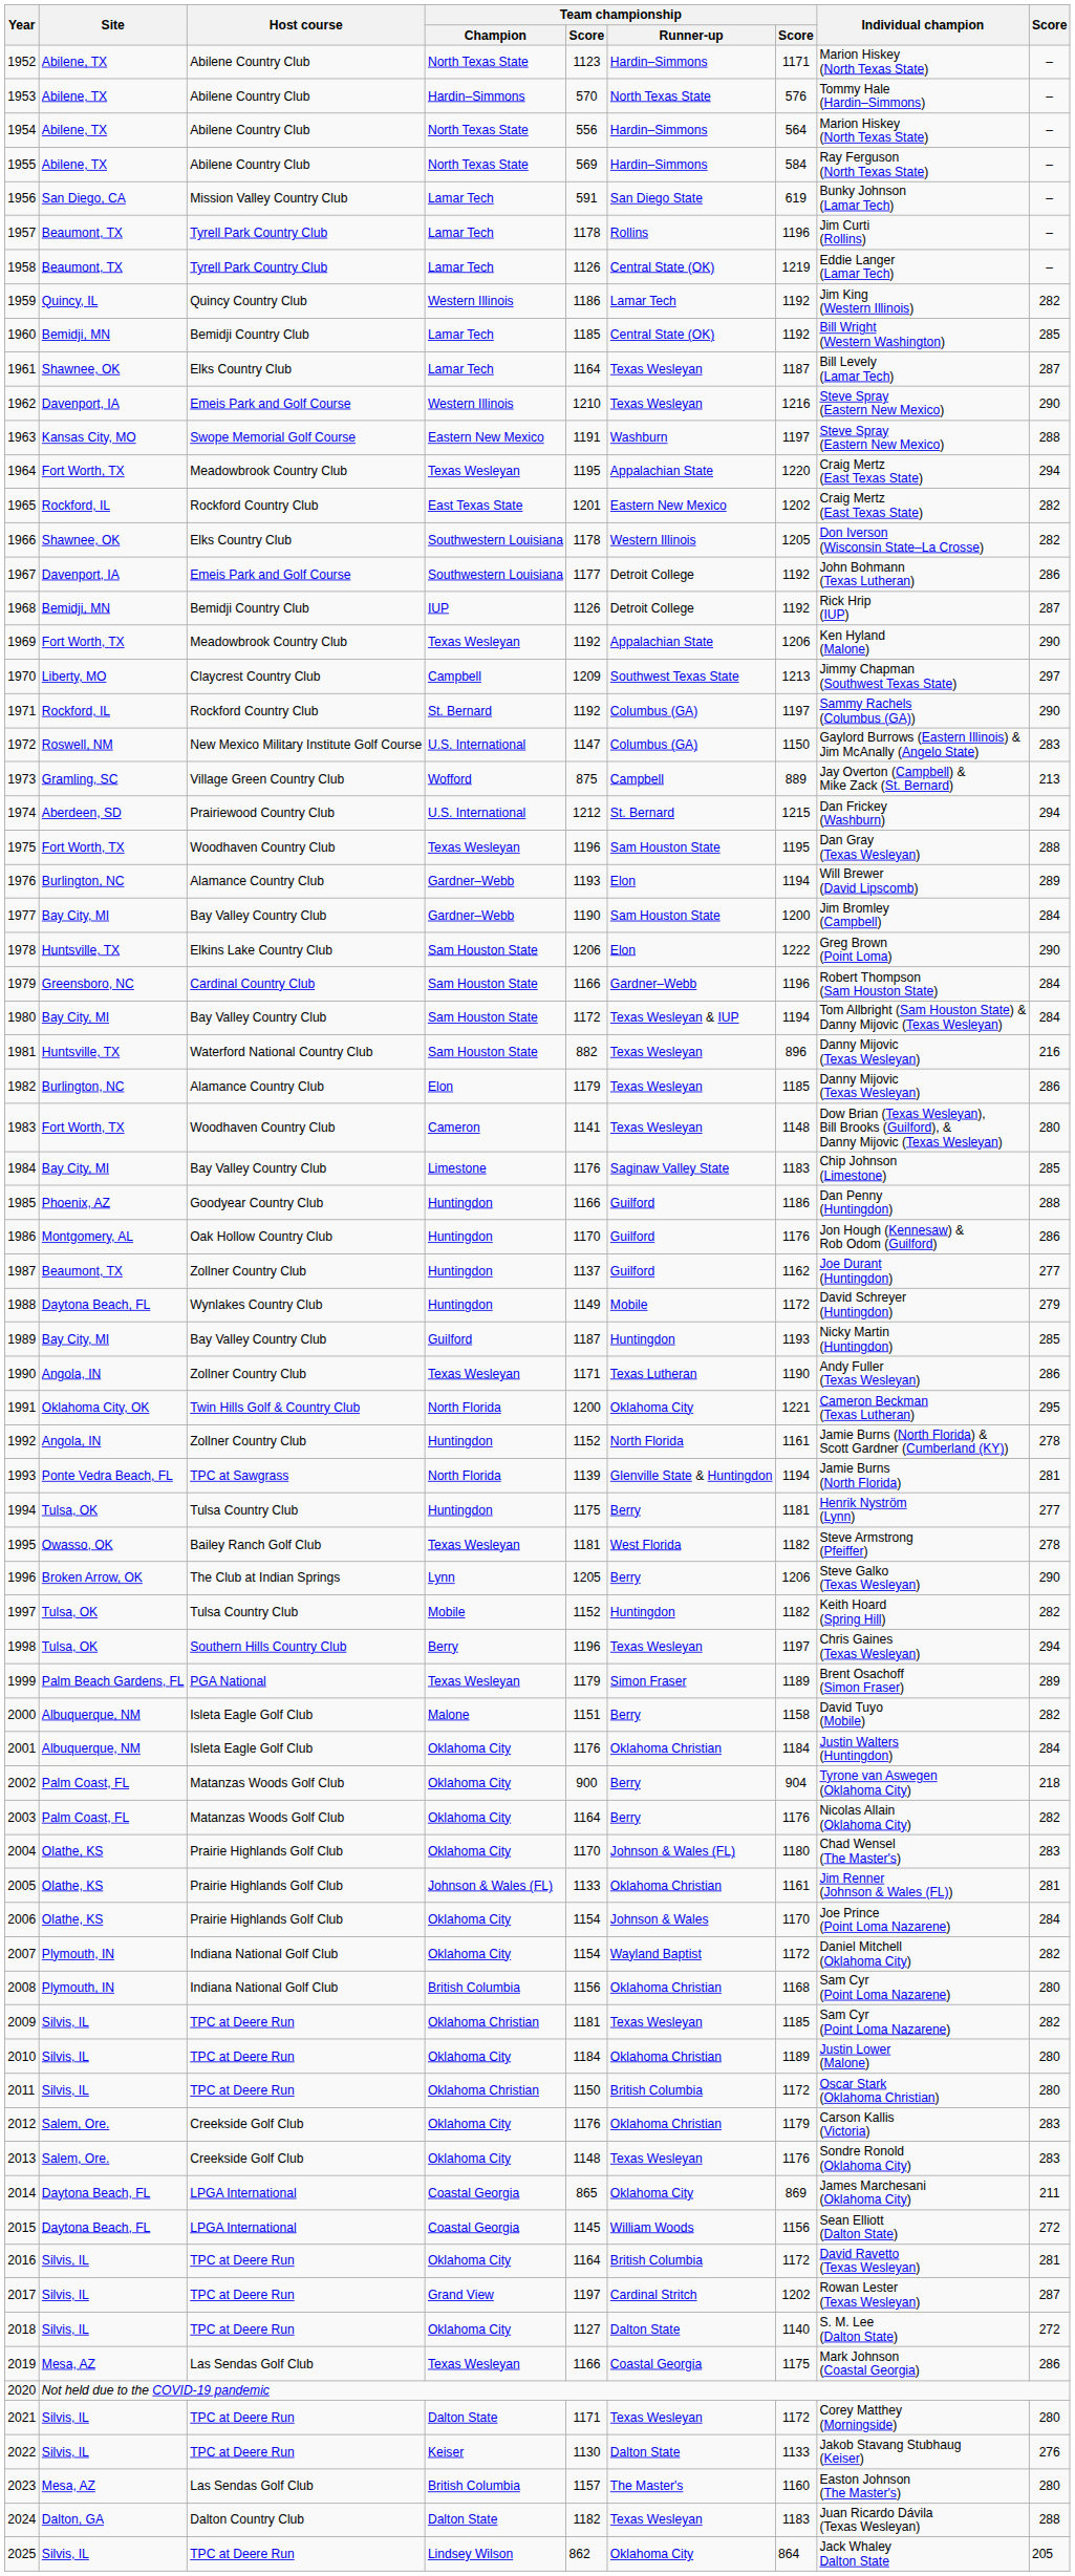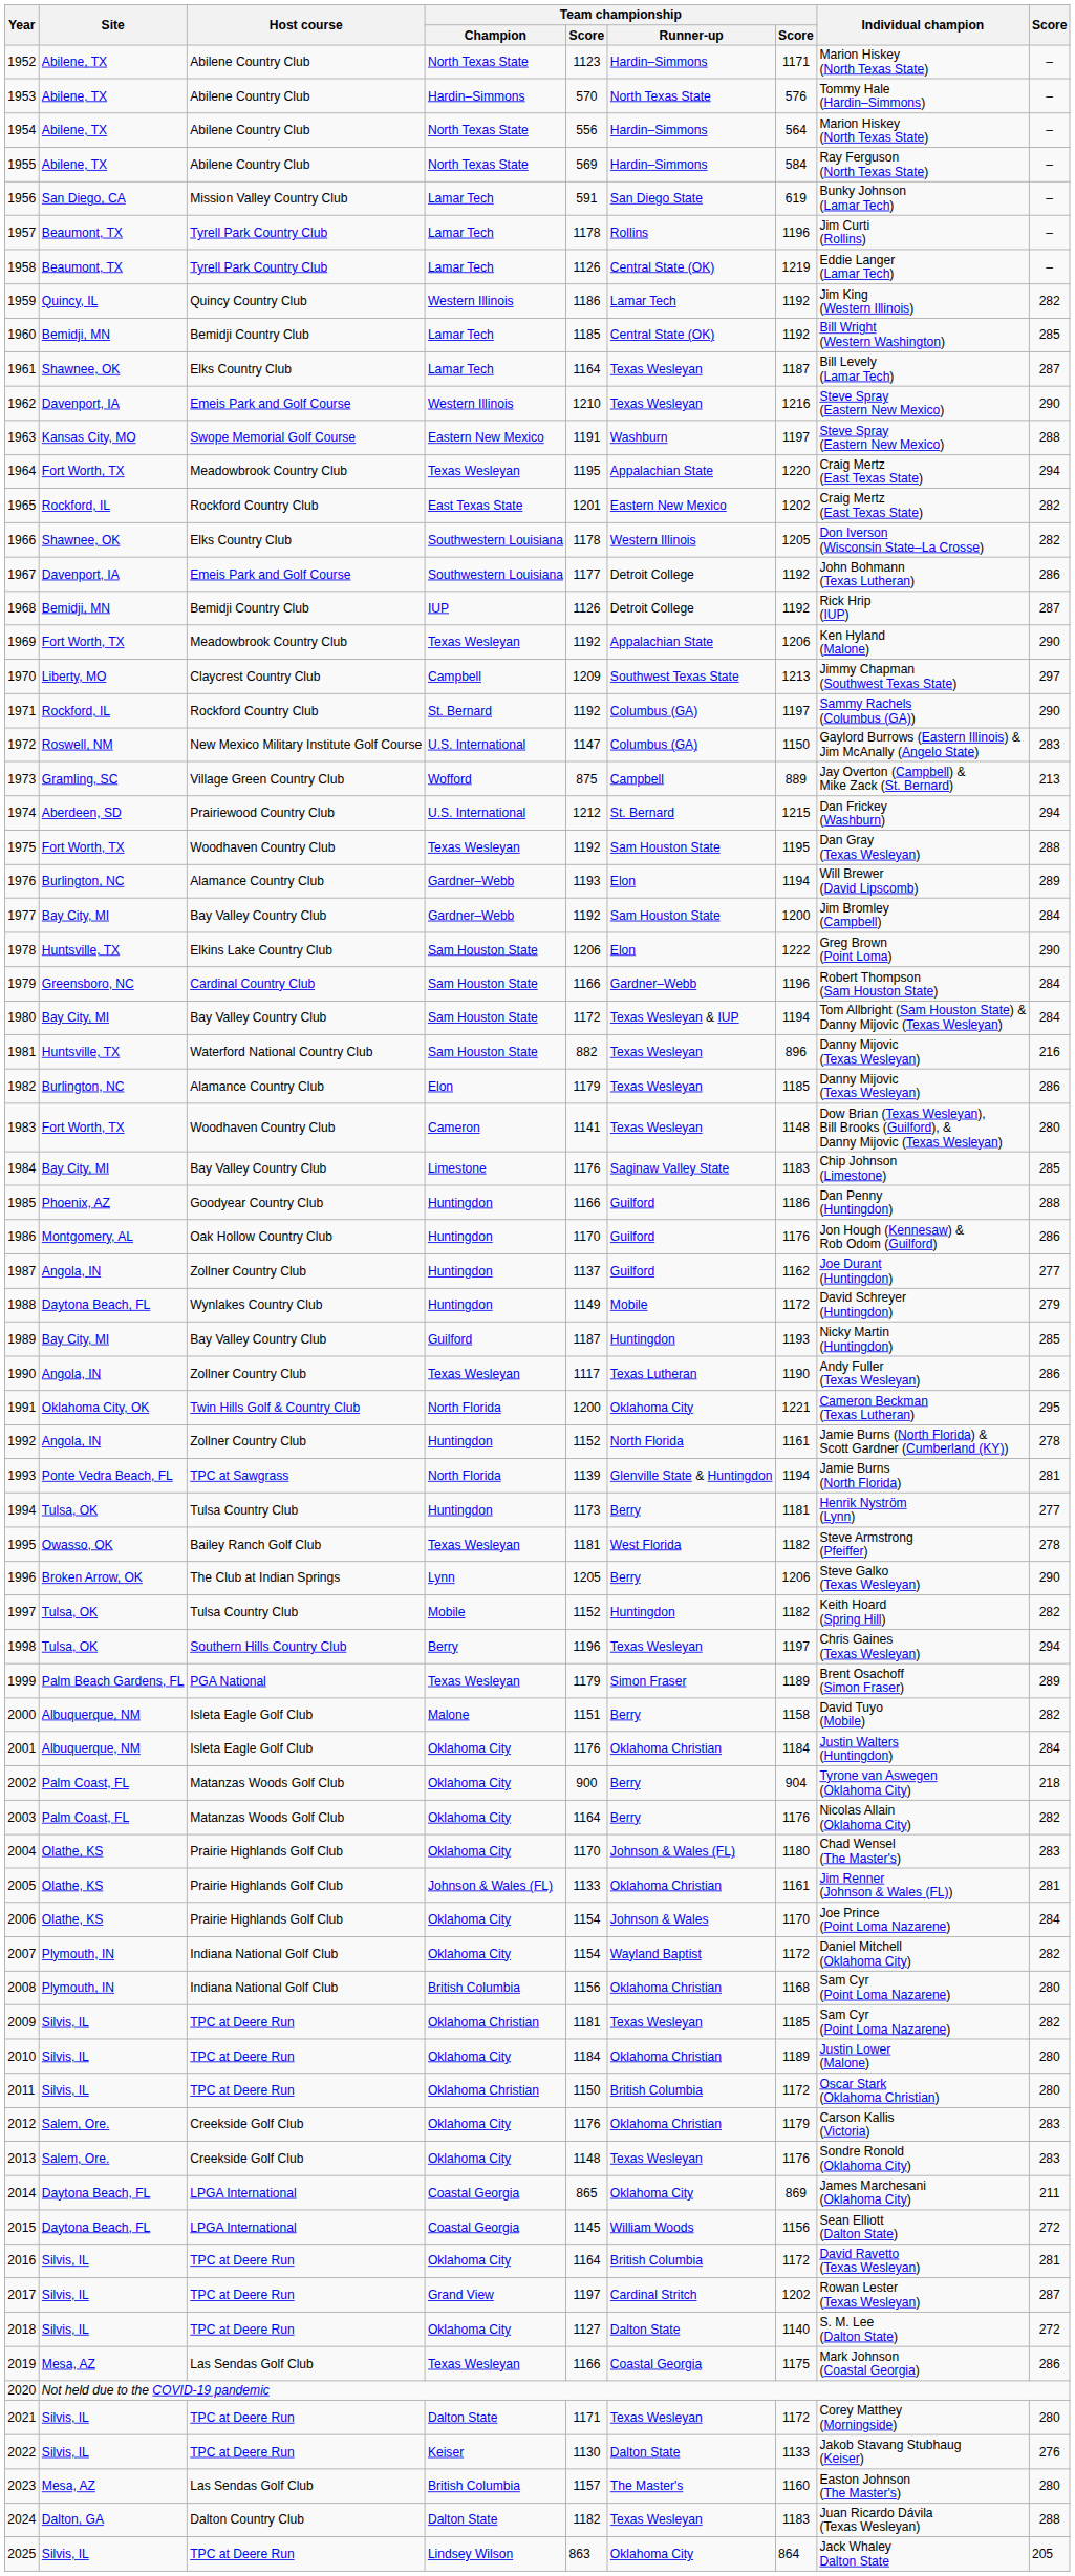1975 | column 5: 1196 -> 1192
1977 | column 5: 1190 -> 1192
1987 | Site: Beaumont, TX -> Angola, IN
1990 | column 5: 1171 -> 1117
1994 | column 5: 1175 -> 1173
2025 | column 5: 862 -> 863
